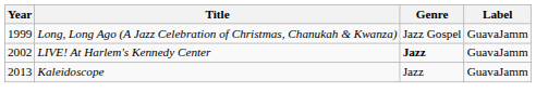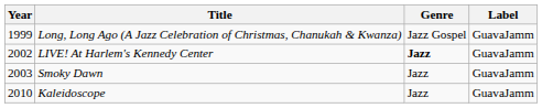+ row: 2003 | Smoky Dawn | Jazz | GuavaJamm
Kaleidoscope | Year: 2013 -> 2010
